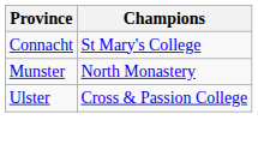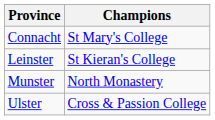+ row: Leinster | St Kieran's College
